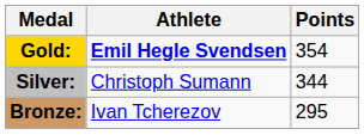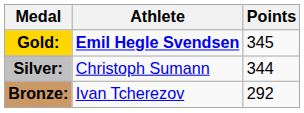Gold: | Points: 354 -> 345
Bronze: | Points: 295 -> 292
